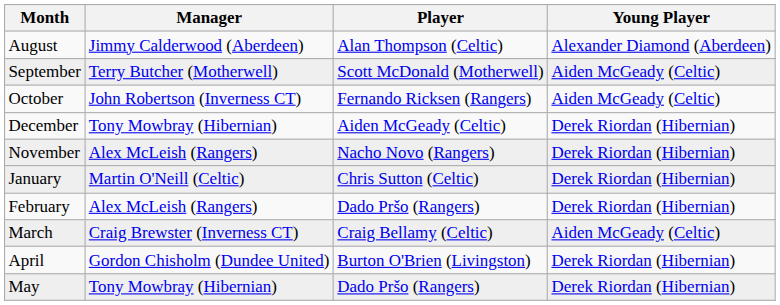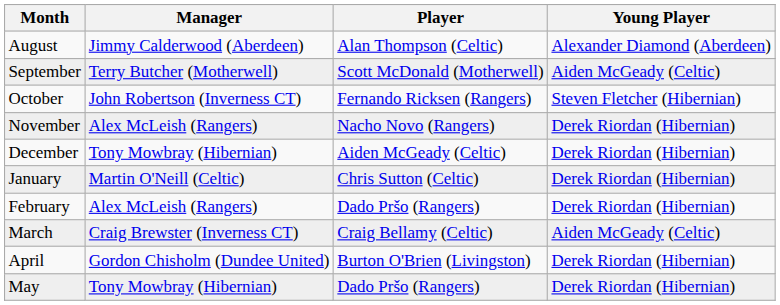October | Young Player: Aiden McGeady (Celtic) -> Steven Fletcher (Hibernian)
rows swapped: November <-> December
